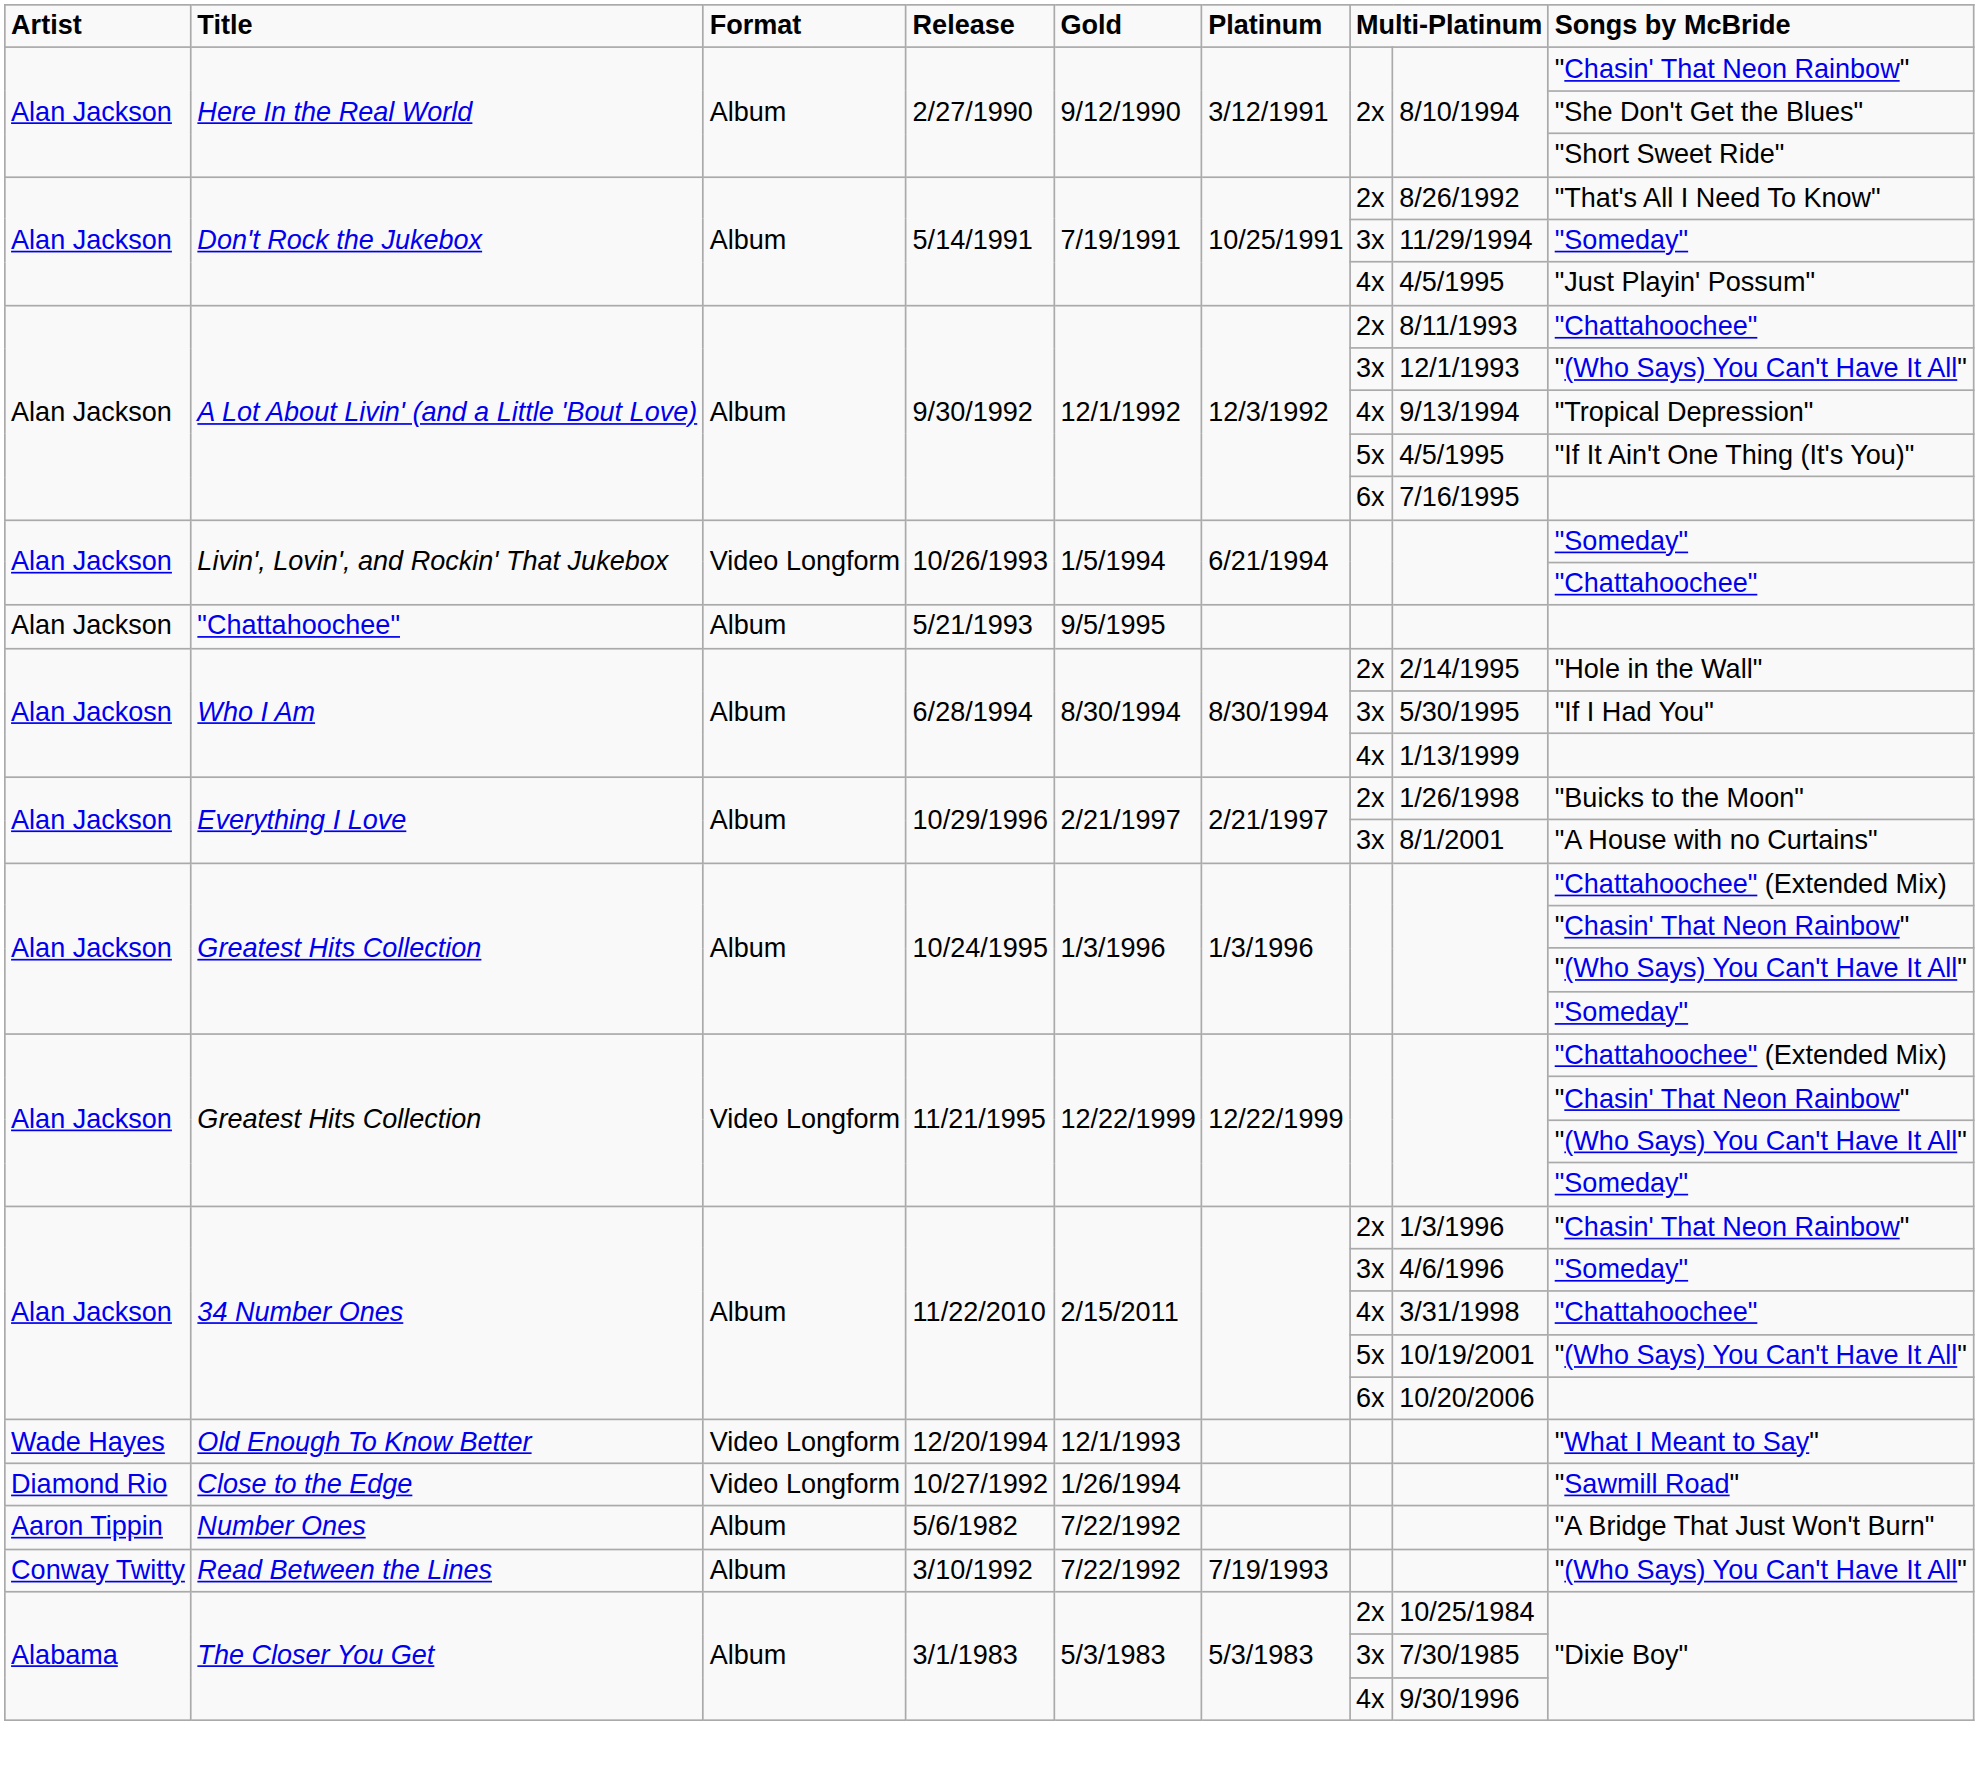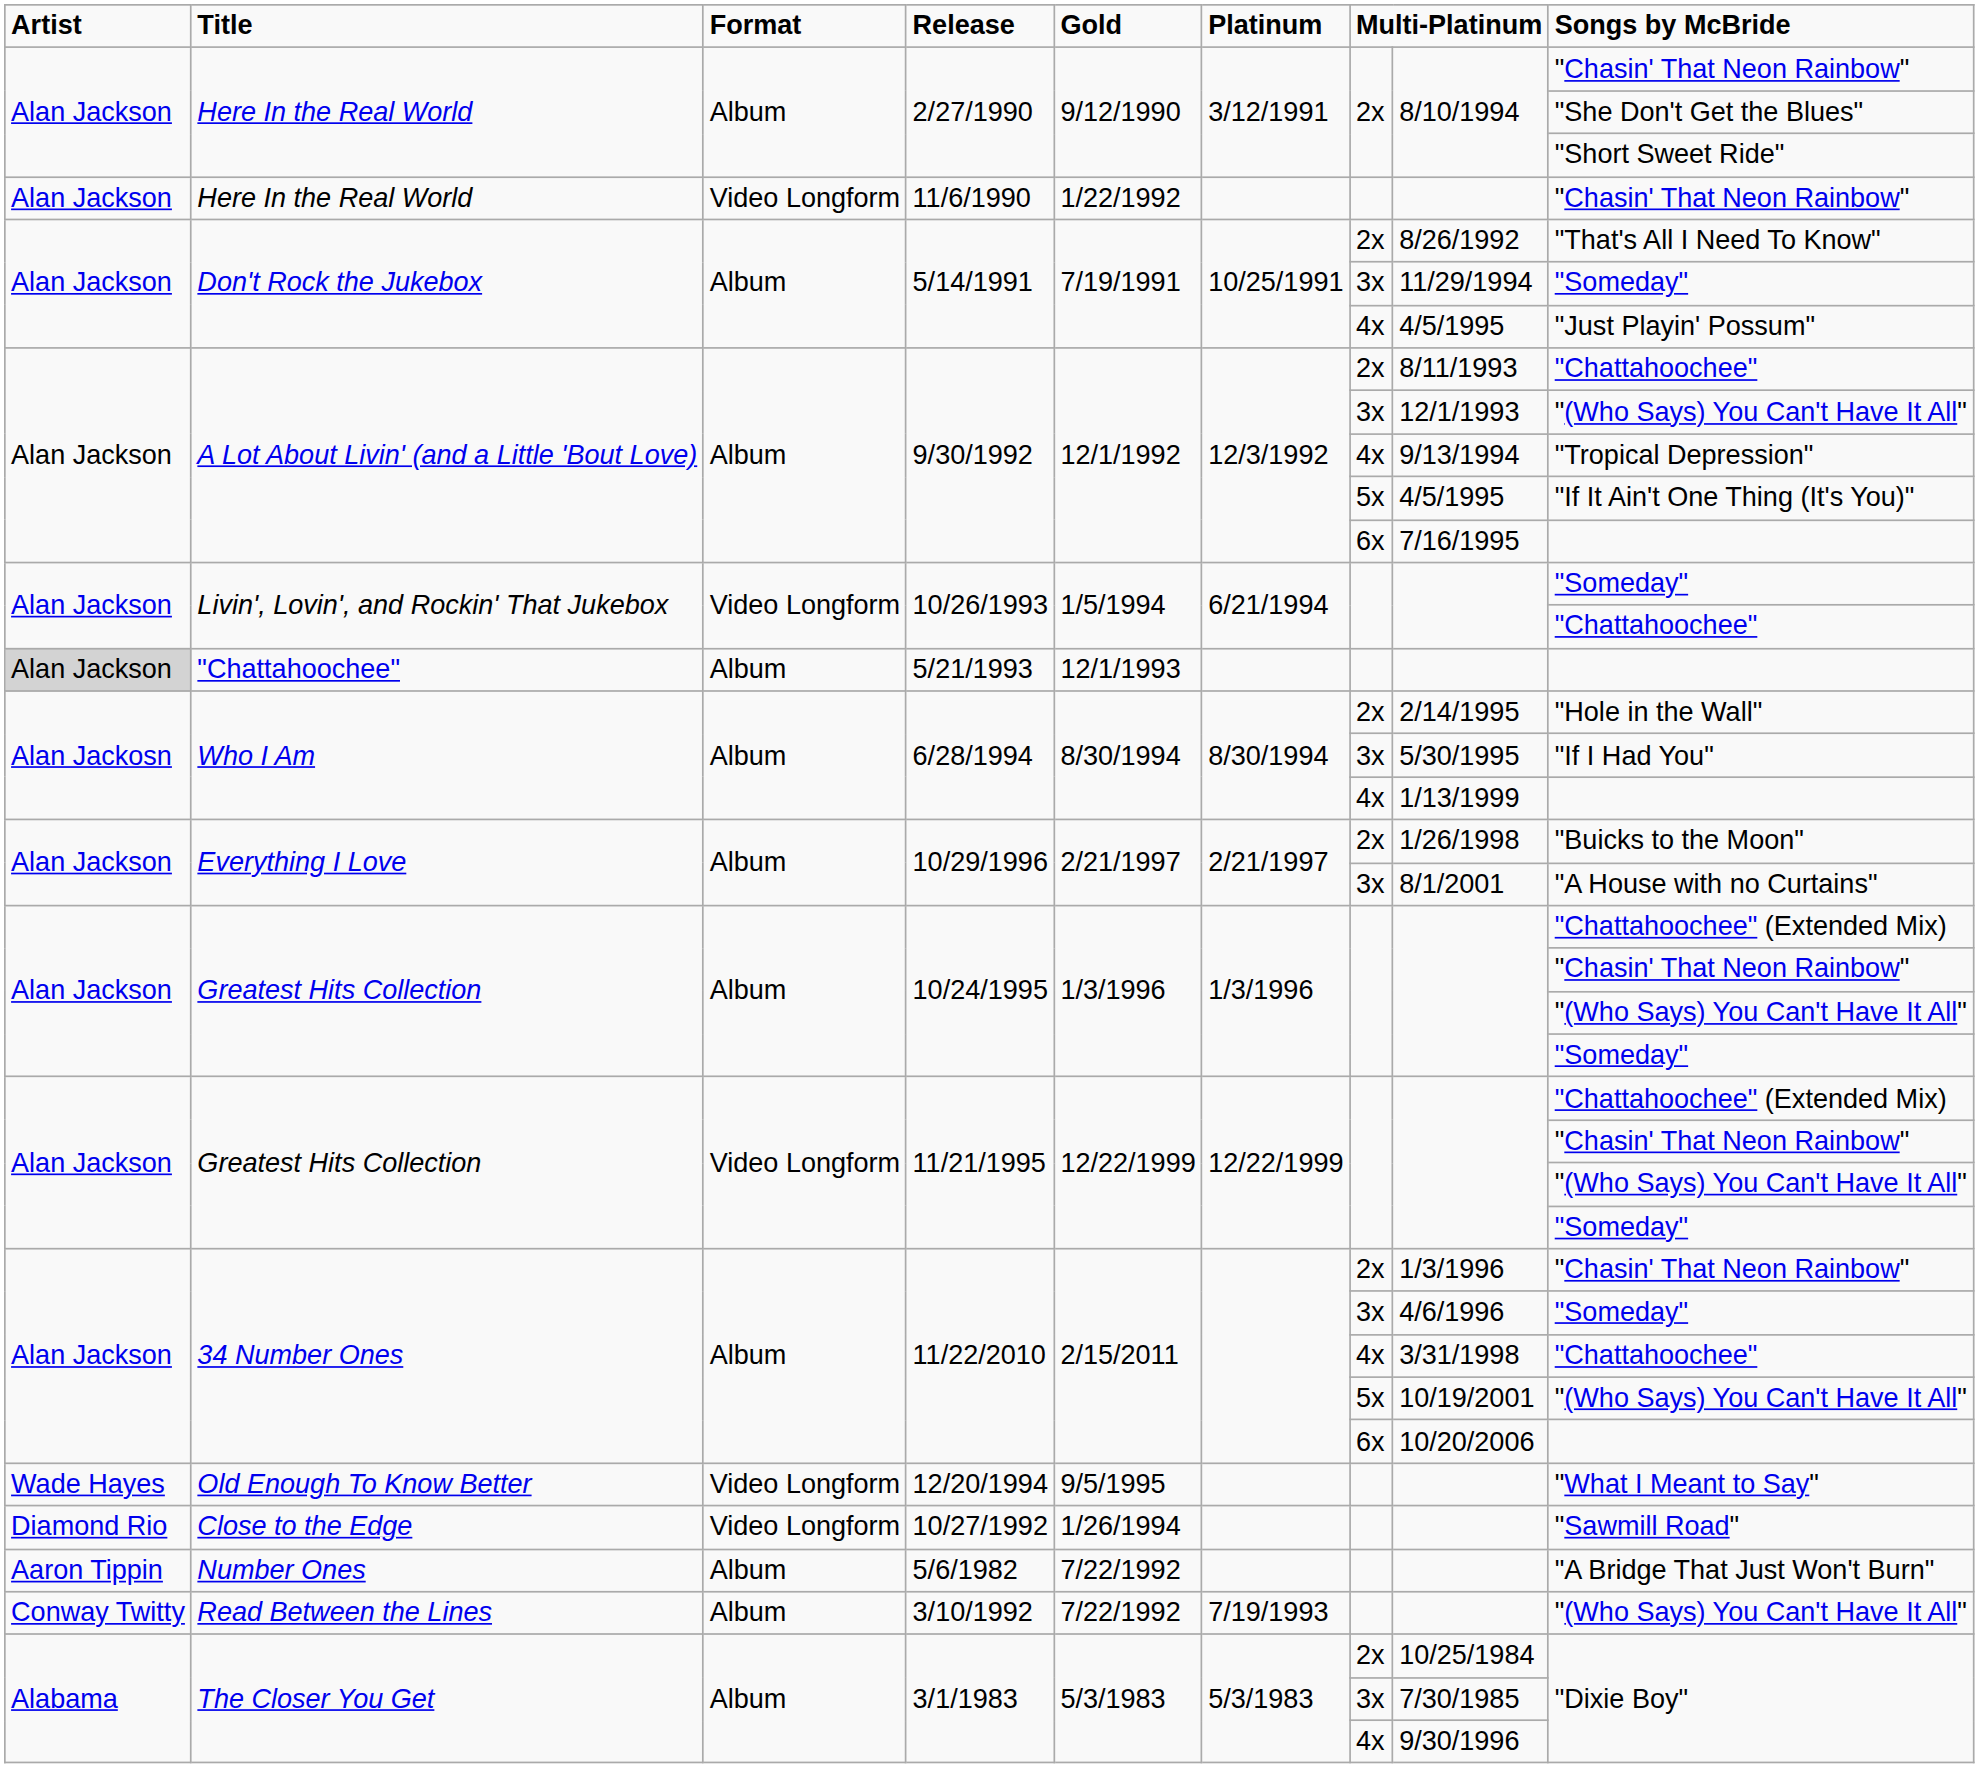+ row: Alan Jackson | Here In the Real World | Video Longform | 11/6/1990 | 1/22/1992 | "Chasin' That Neon Rainbow"
5/21/1993 | Artist: no background -> lightgrey background
5/21/1993 | Gold: 9/5/1995 -> 12/1/1993
12/20/1994 | Gold: 12/1/1993 -> 9/5/1995
